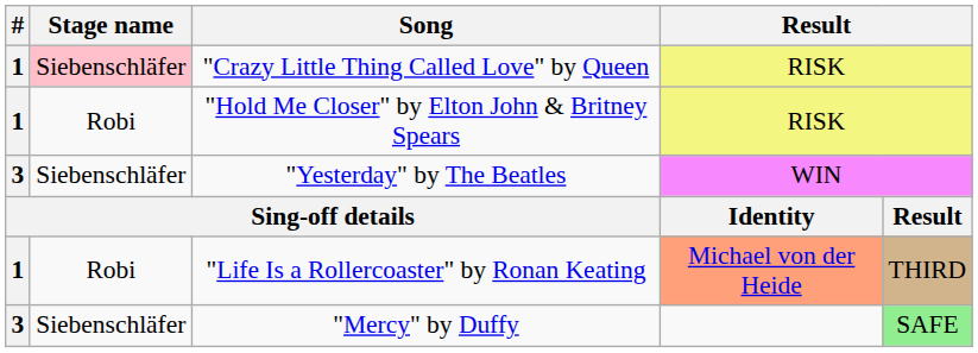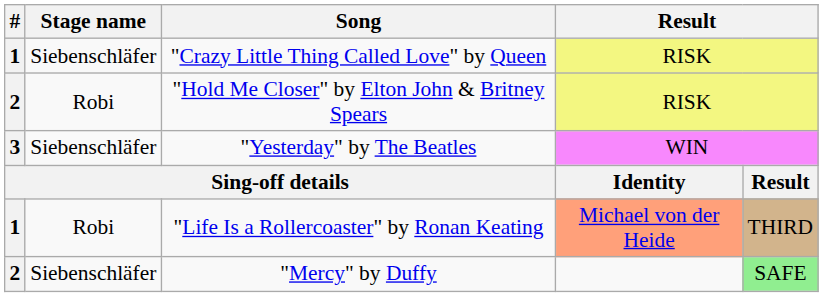"Crazy Little Thing Called Love" by Queen | Stage name: pink background -> no background
"Hold Me Closer" by Elton John & Britney Spears | #: 1 -> 2
"Mercy" by Duffy | #: 3 -> 2
